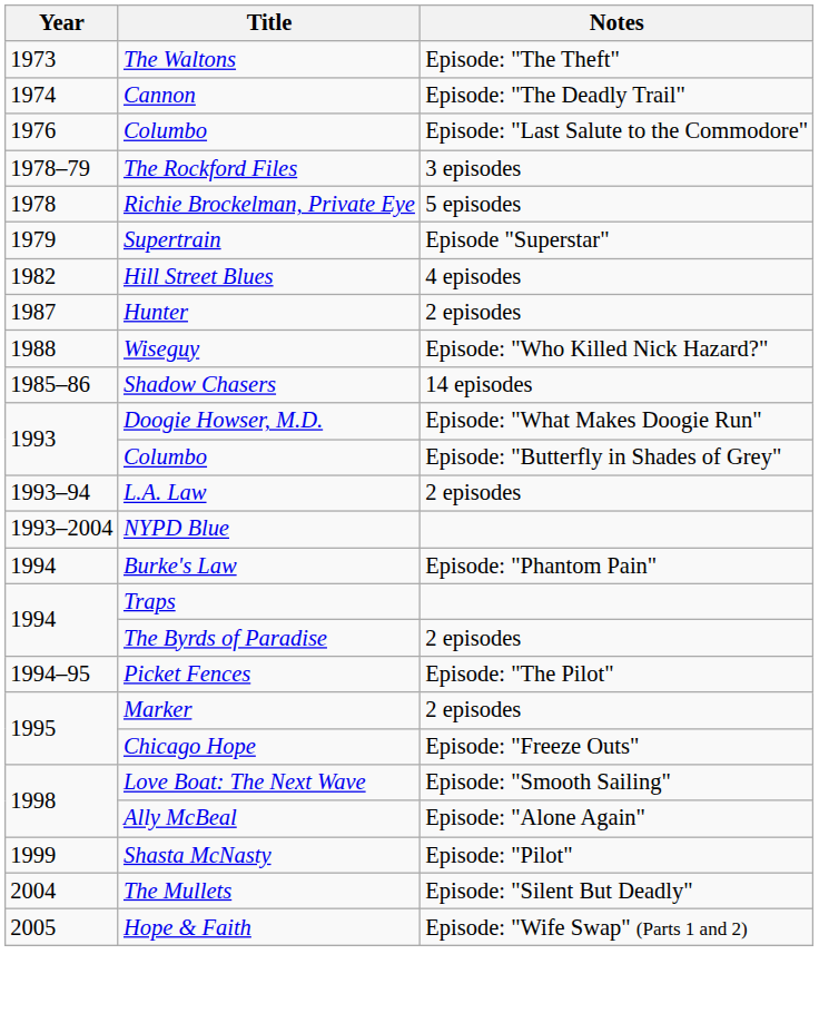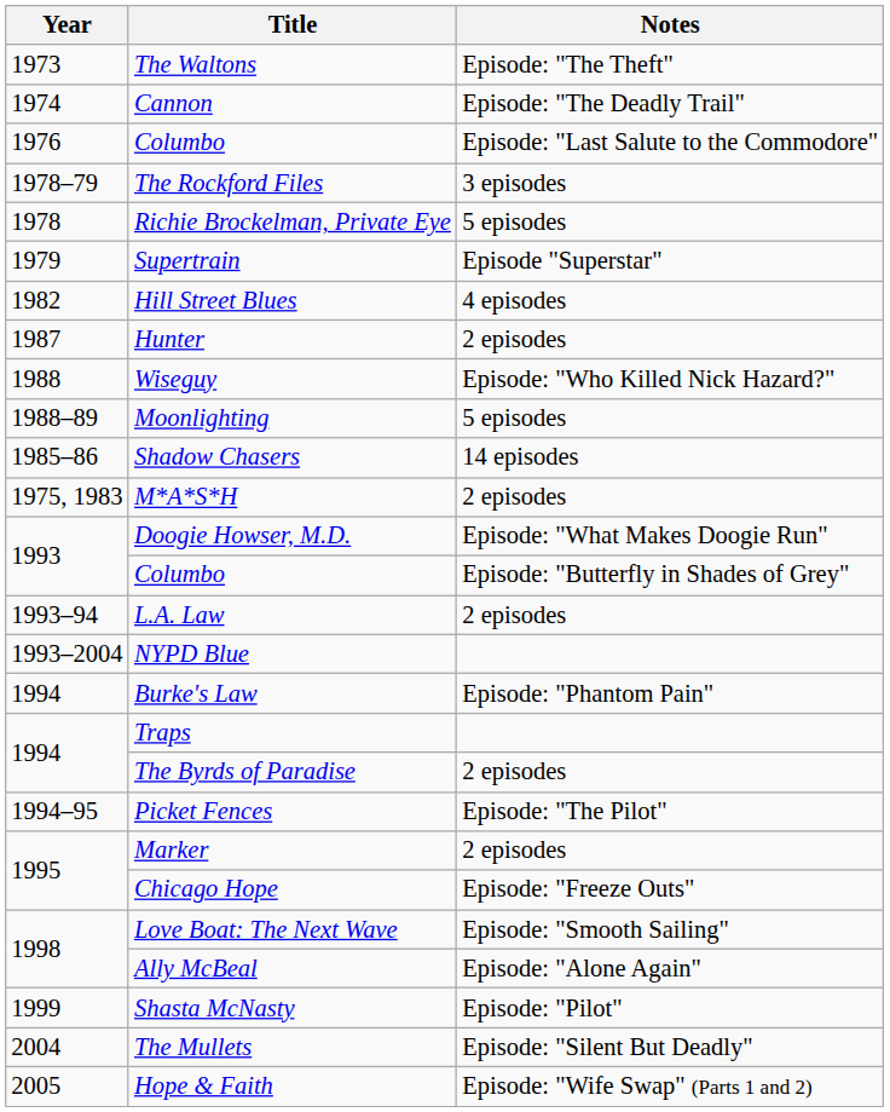+ row: 1988–89 | Moonlighting | 5 episodes
+ row: 1975, 1983 | M*A*S*H | 2 episodes
